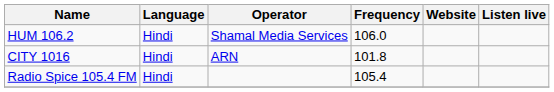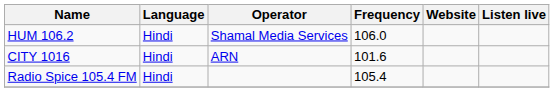CITY 1016 | Frequency: 101.8 -> 101.6
